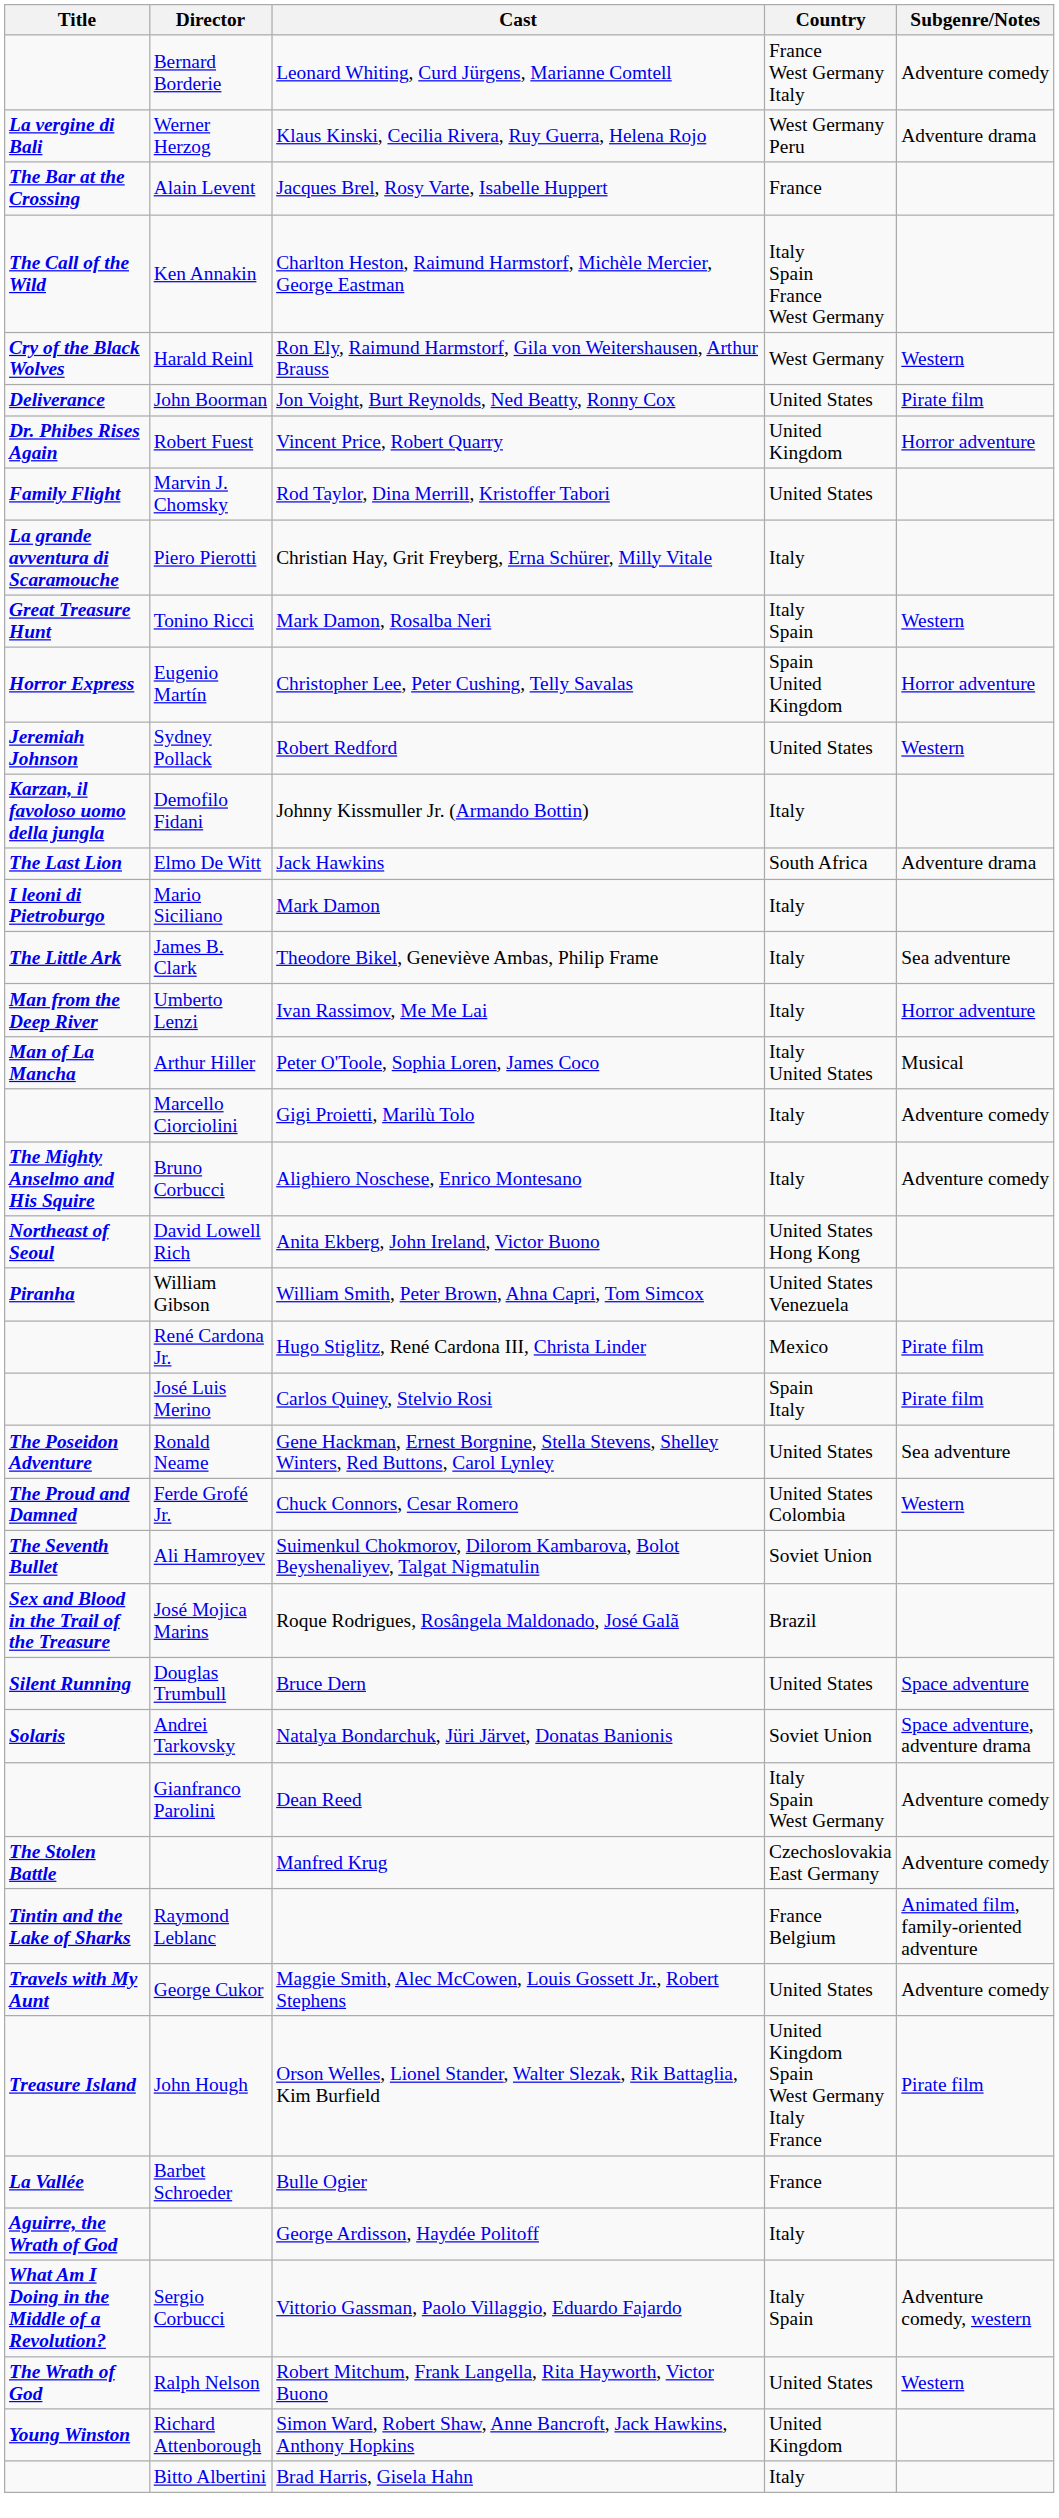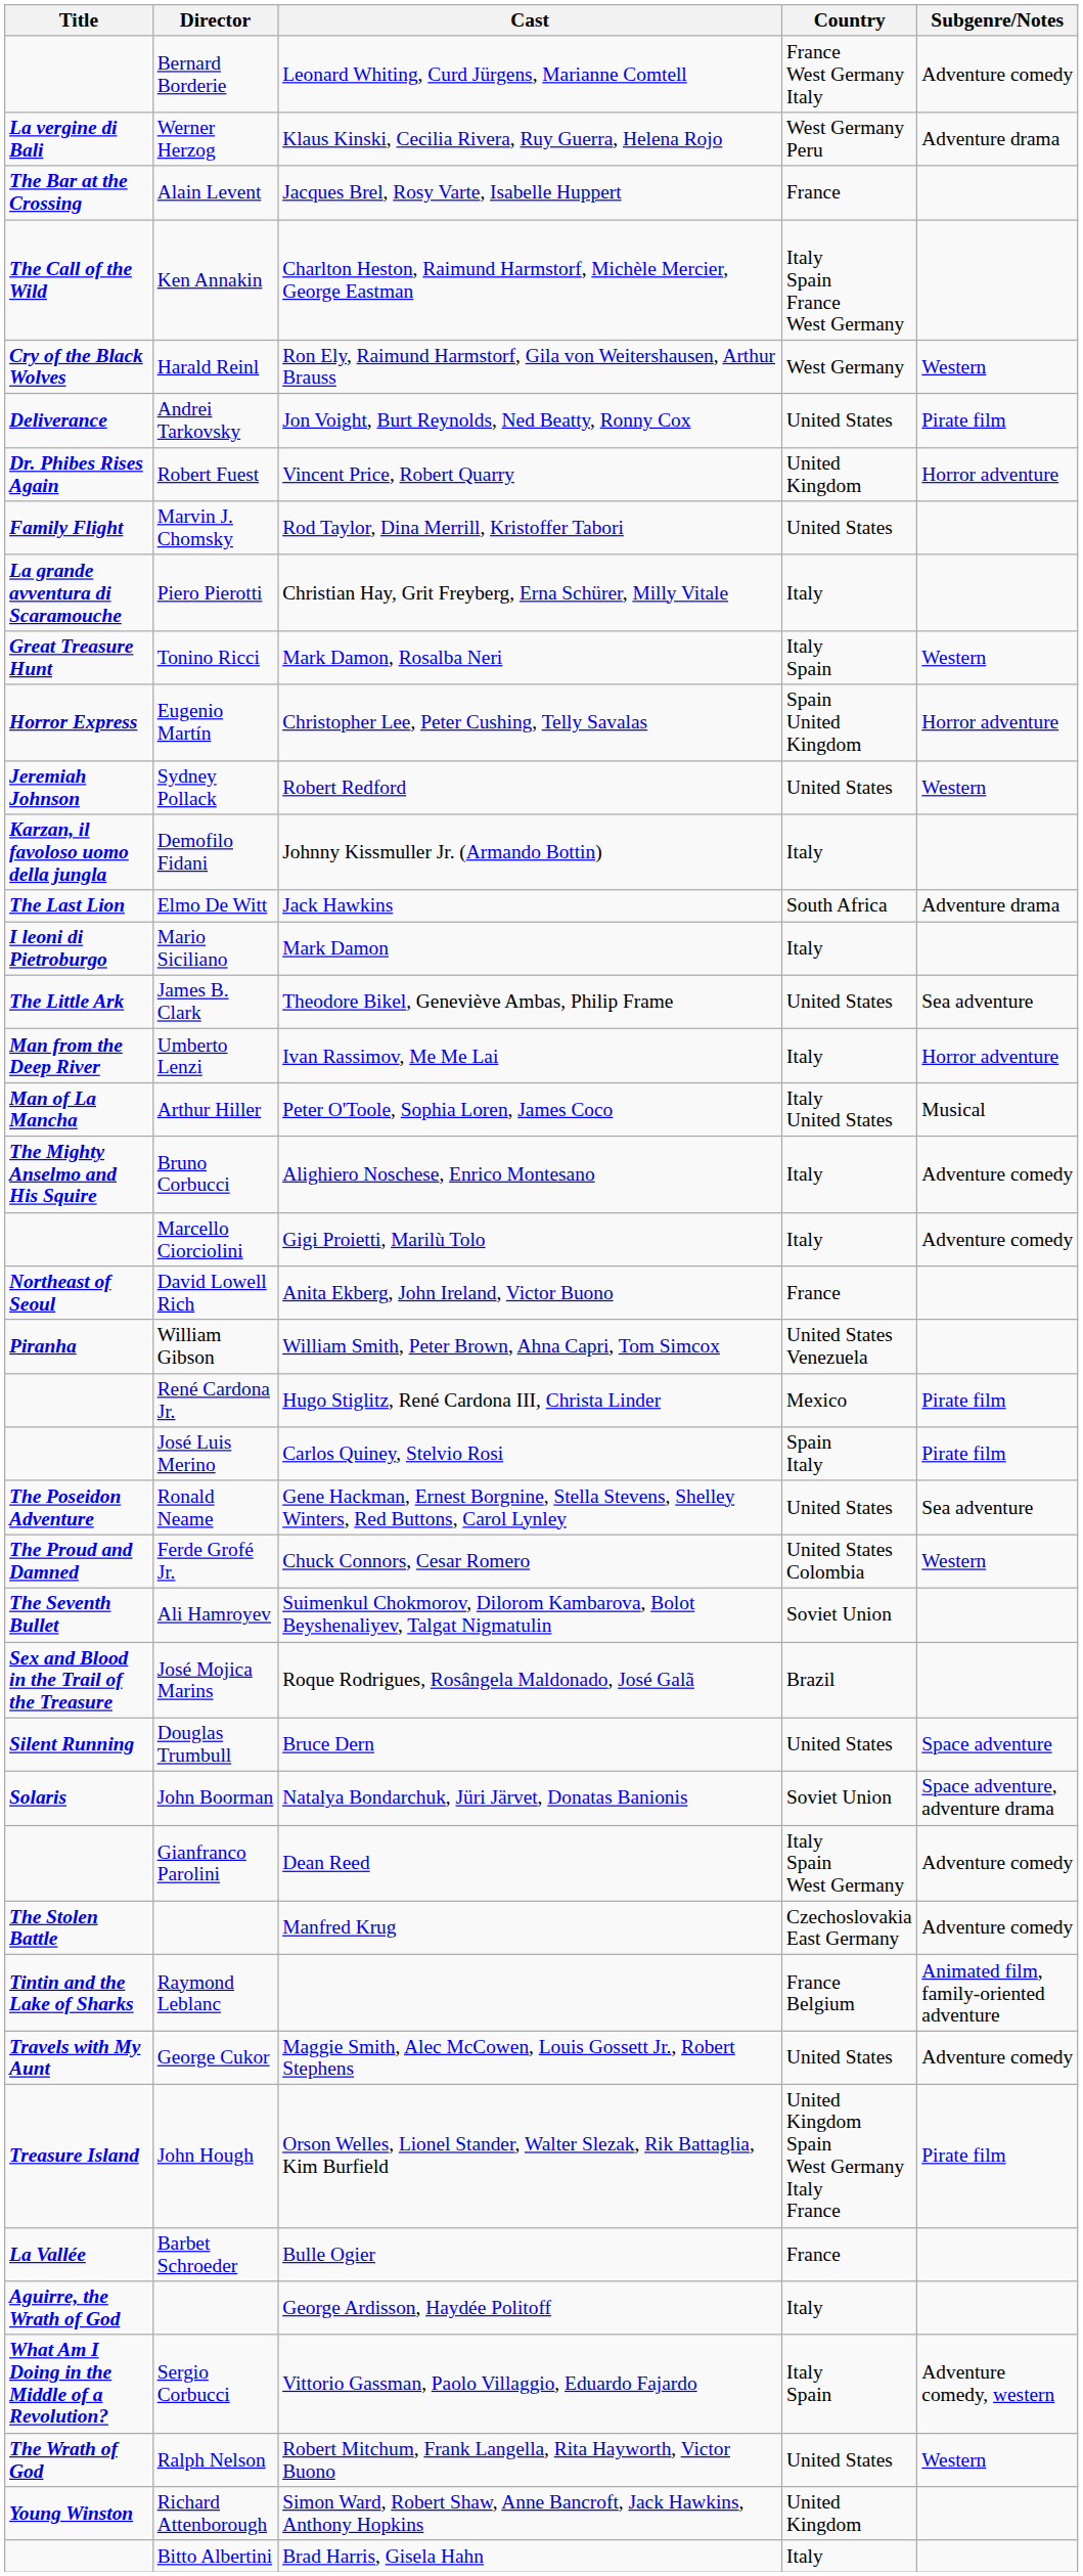Jon Voight, Burt Reynolds, Ned Beatty, Ronny Cox | Director: John Boorman -> Andrei Tarkovsky
Theodore Bikel, Geneviève Ambas, Philip Frame | Country: Italy -> United States
rows swapped: Gigi Proietti, Marilù Tolo <-> Alighiero Noschese, Enrico Montesano
Anita Ekberg, John Ireland, Victor Buono | Country: United States Hong Kong -> France
Natalya Bondarchuk, Jüri Järvet, Donatas Banionis | Director: Andrei Tarkovsky -> John Boorman
